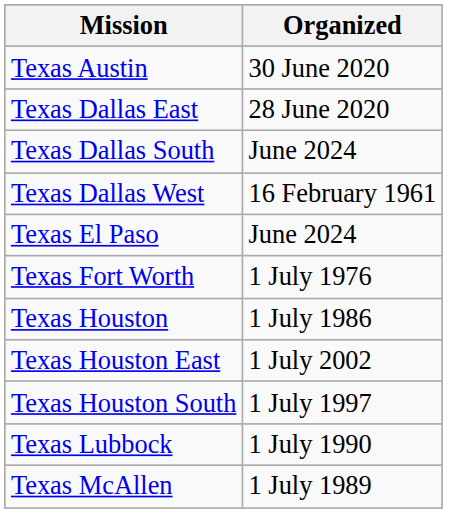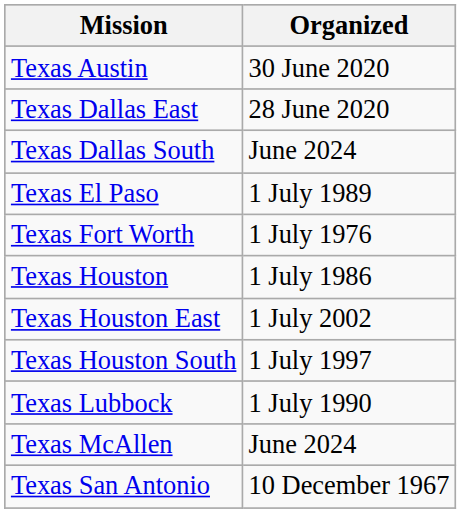- row: Texas Dallas West | 16 February 1961
Texas El Paso | Organized: June 2024 -> 1 July 1989
Texas McAllen | Organized: 1 July 1989 -> June 2024
+ row: Texas San Antonio | 10 December 1967
